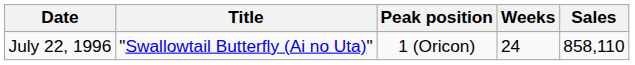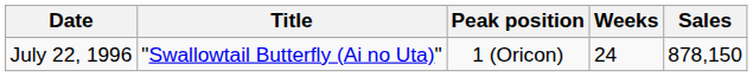July 22, 1996 | Sales: 858,110 -> 878,150
